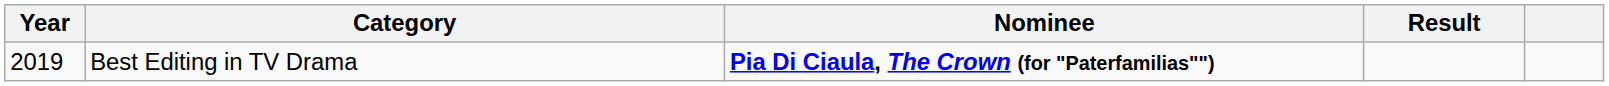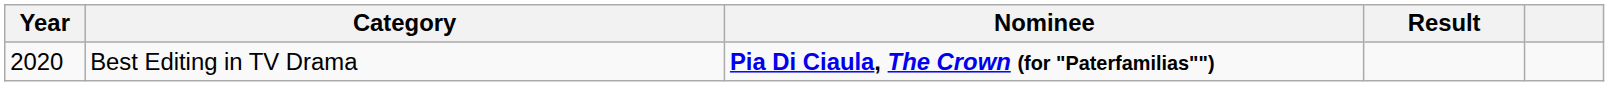Best Editing in TV Drama | Year: 2019 -> 2020
